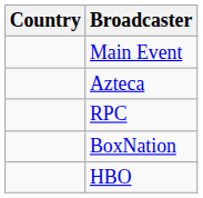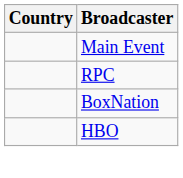- row: Azteca
